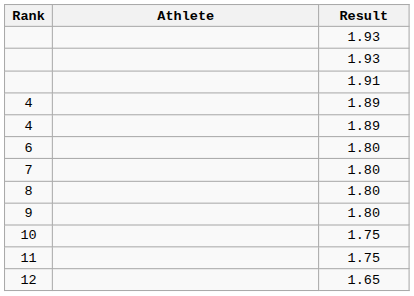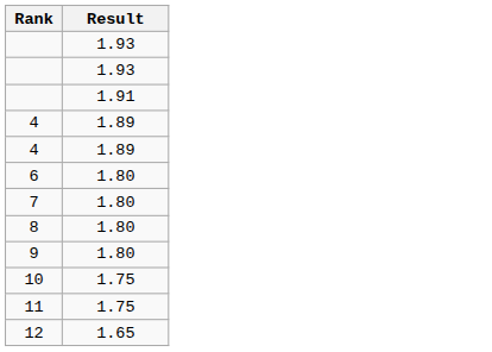- column: Athlete
